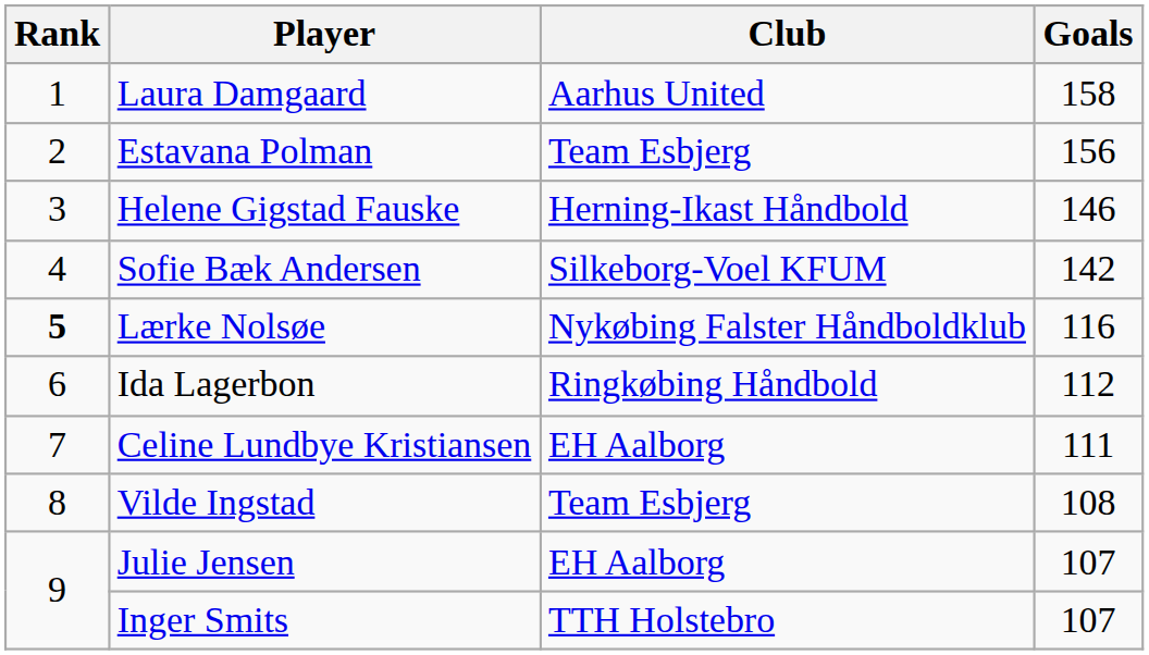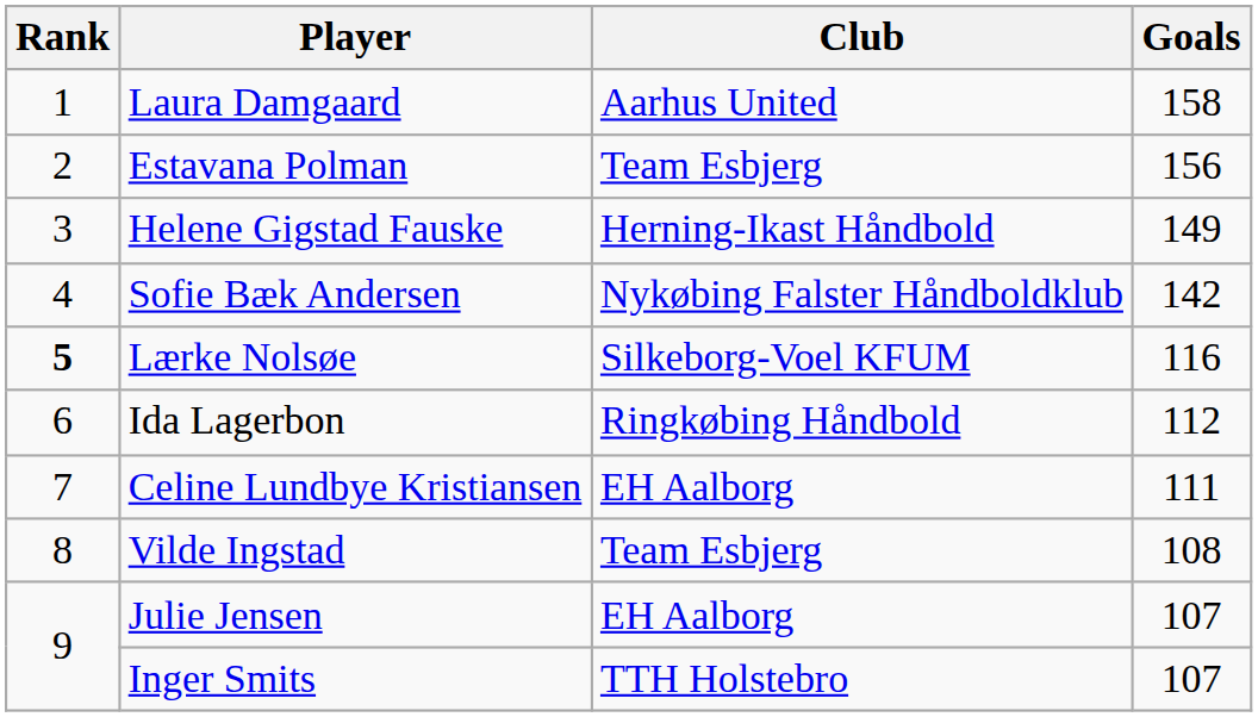Helene Gigstad Fauske | Goals: 146 -> 149
Sofie Bæk Andersen | Club: Silkeborg-Voel KFUM -> Nykøbing Falster Håndboldklub
Lærke Nolsøe | Club: Nykøbing Falster Håndboldklub -> Silkeborg-Voel KFUM
